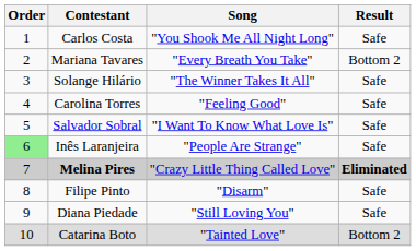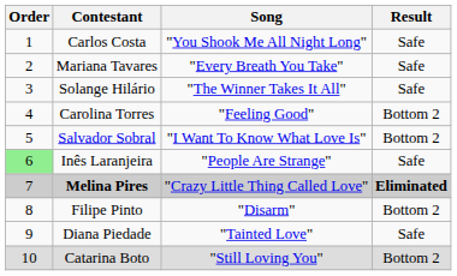Mariana Tavares | Result: Bottom 2 -> Safe
Carolina Torres | Result: Safe -> Bottom 2
Salvador Sobral | Result: Safe -> Bottom 2
Filipe Pinto | Result: Safe -> Bottom 2
Diana Piedade | Song: "Still Loving You" -> "Tainted Love"
Catarina Boto | Song: "Tainted Love" -> "Still Loving You"
